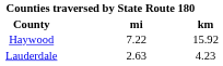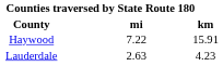Haywood | km: 15.92 -> 15.91
